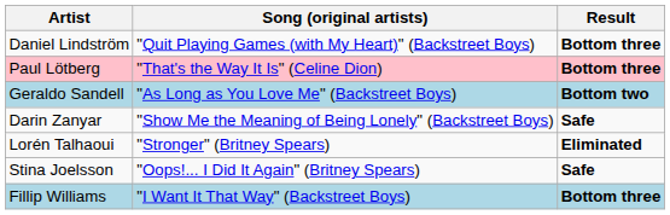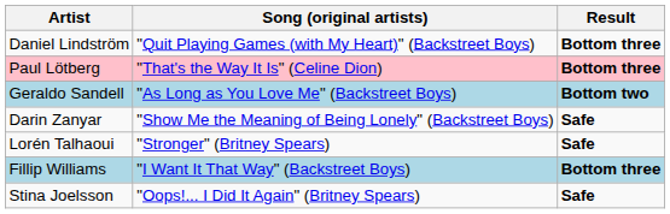Lorén Talhaoui | Result: Eliminated -> Safe
rows swapped: Fillip Williams <-> Stina Joelsson
